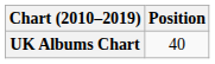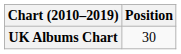UK Albums Chart | Position: 40 -> 30
